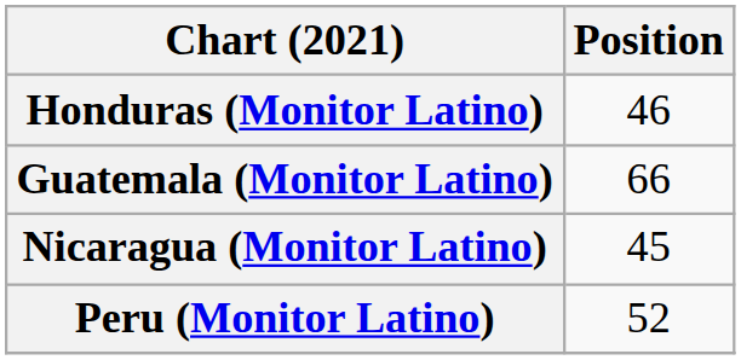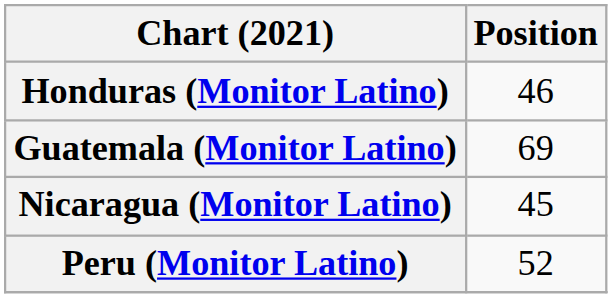Guatemala (Monitor Latino) | Position: 66 -> 69
